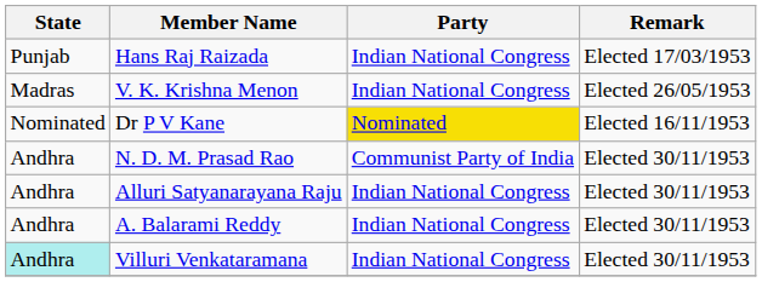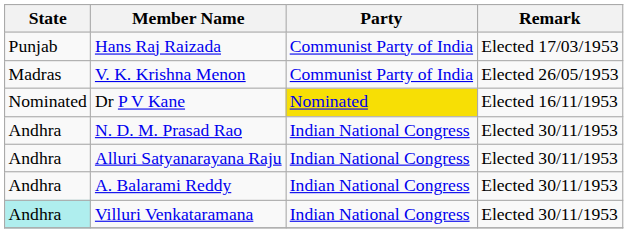Hans Raj Raizada | Party: Indian National Congress -> Communist Party of India
V. K. Krishna Menon | Party: Indian National Congress -> Communist Party of India
N. D. M. Prasad Rao | Party: Communist Party of India -> Indian National Congress
